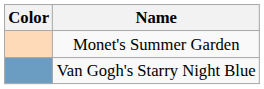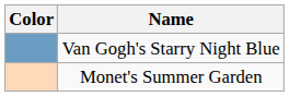rows swapped: Van Gogh's Starry Night Blue <-> Monet's Summer Garden
